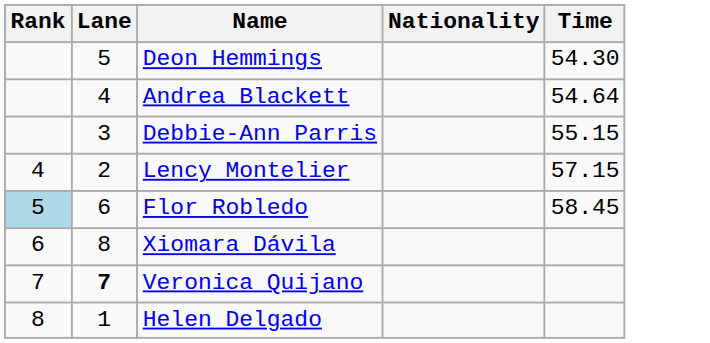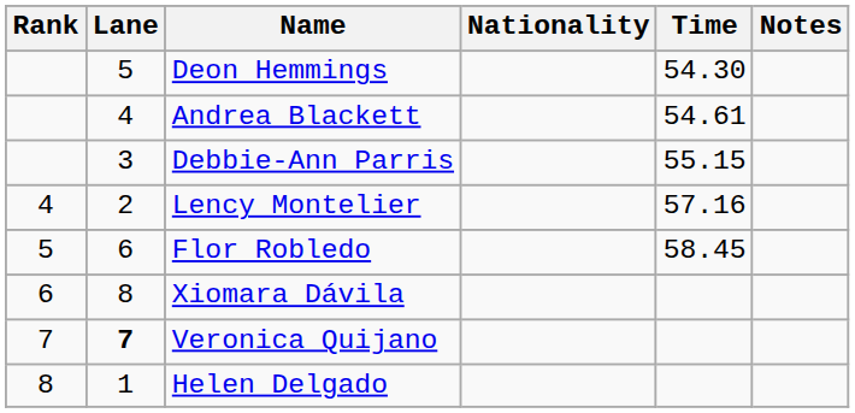+ column: Notes
Andrea Blackett | Time: 54.64 -> 54.61
Lency Montelier | Time: 57.15 -> 57.16
Flor Robledo | Rank: lightblue background -> no background
